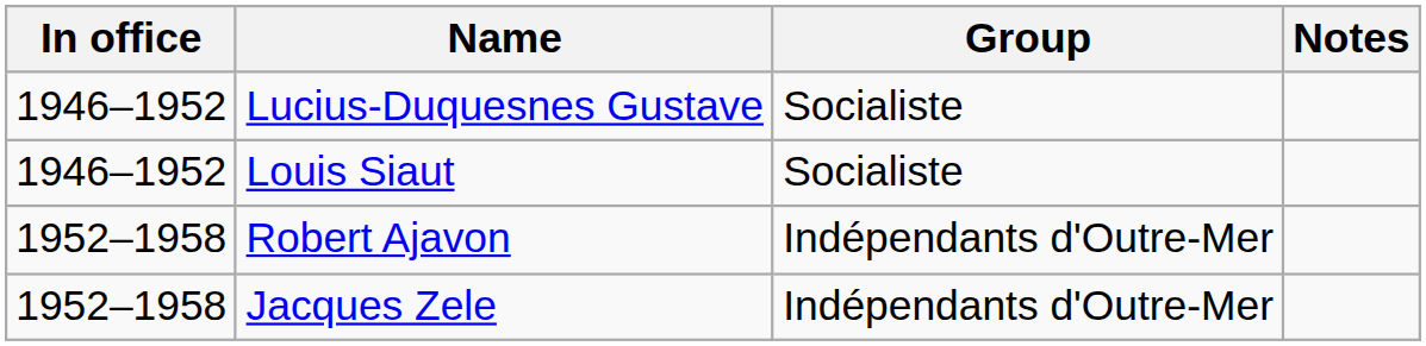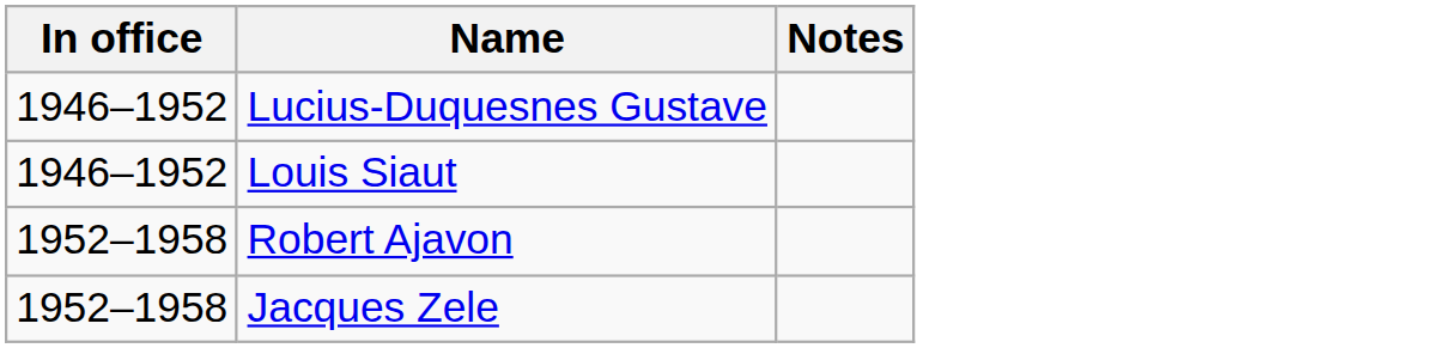- column: Group | Socialiste | Socialiste | Indépendants d'Outre-Mer | Indépendants d'Outre-Mer
